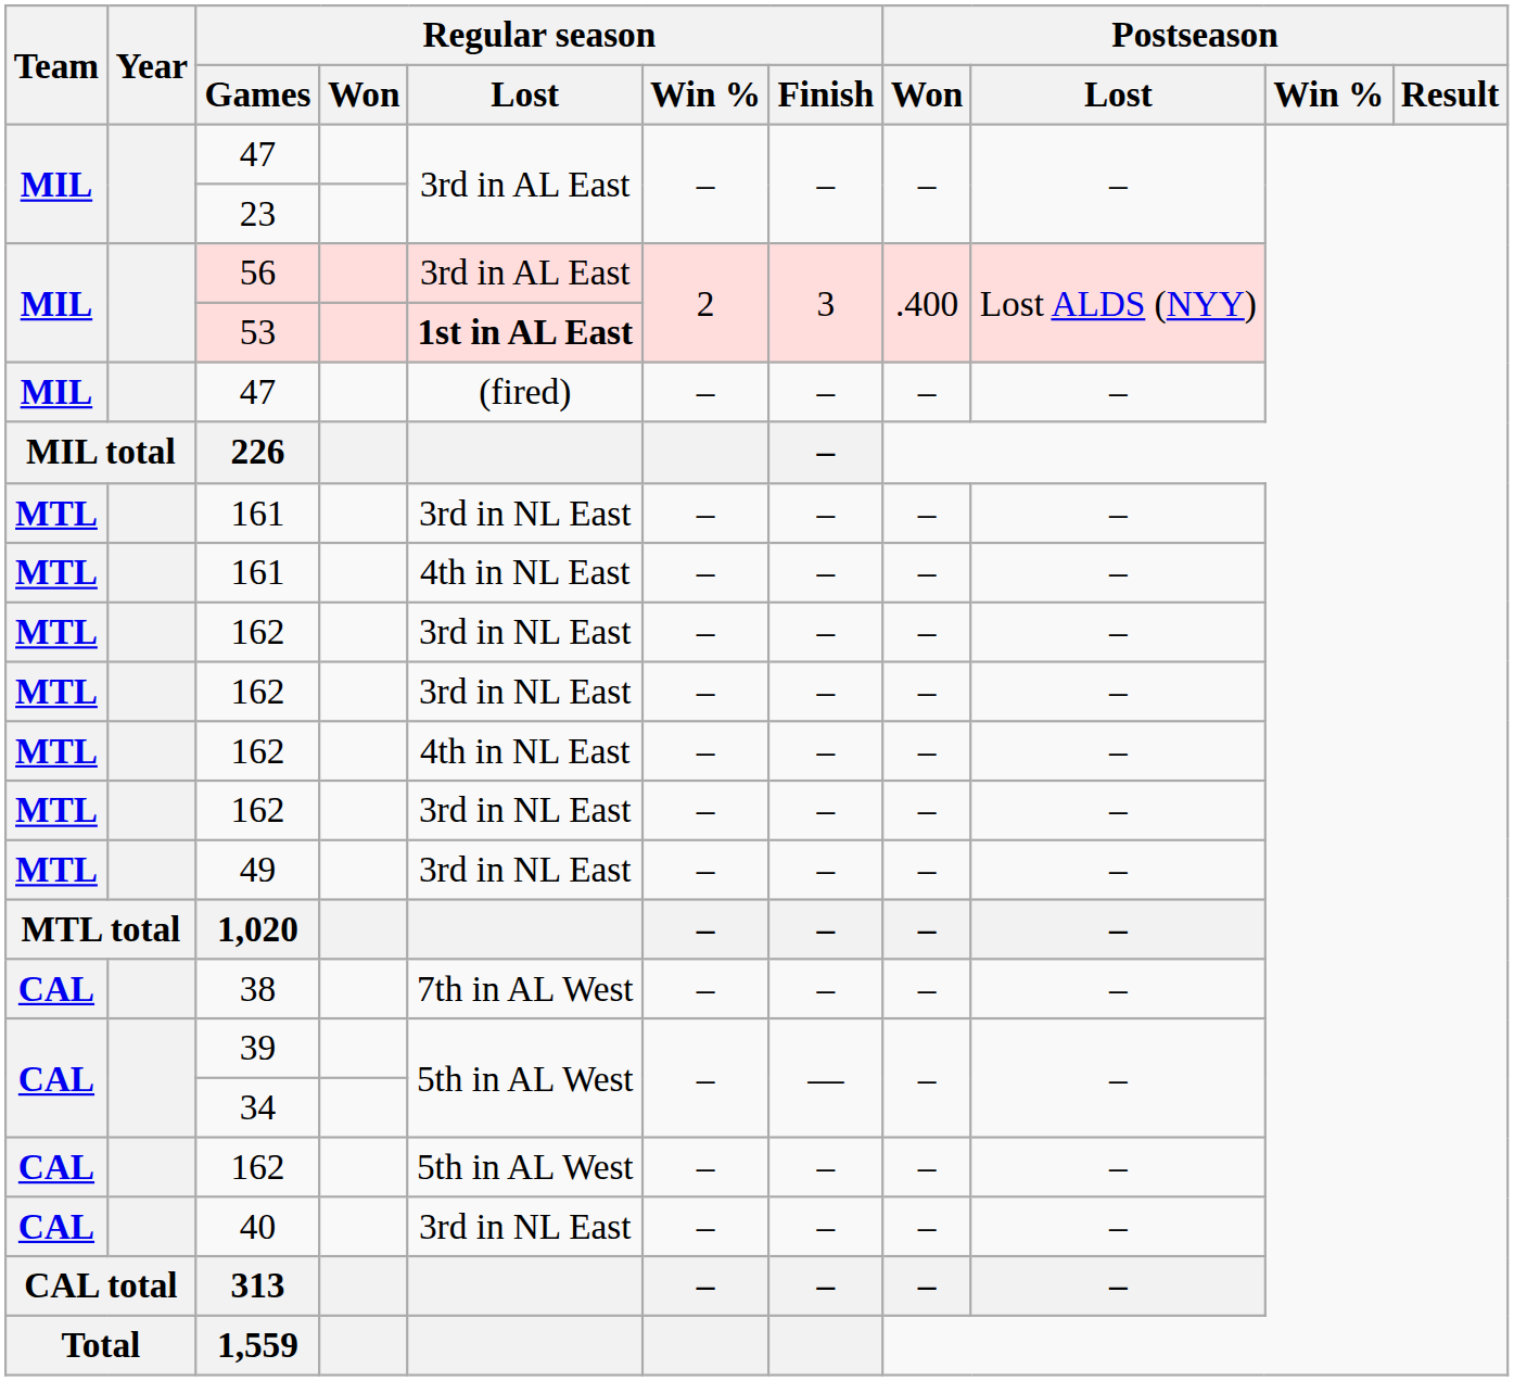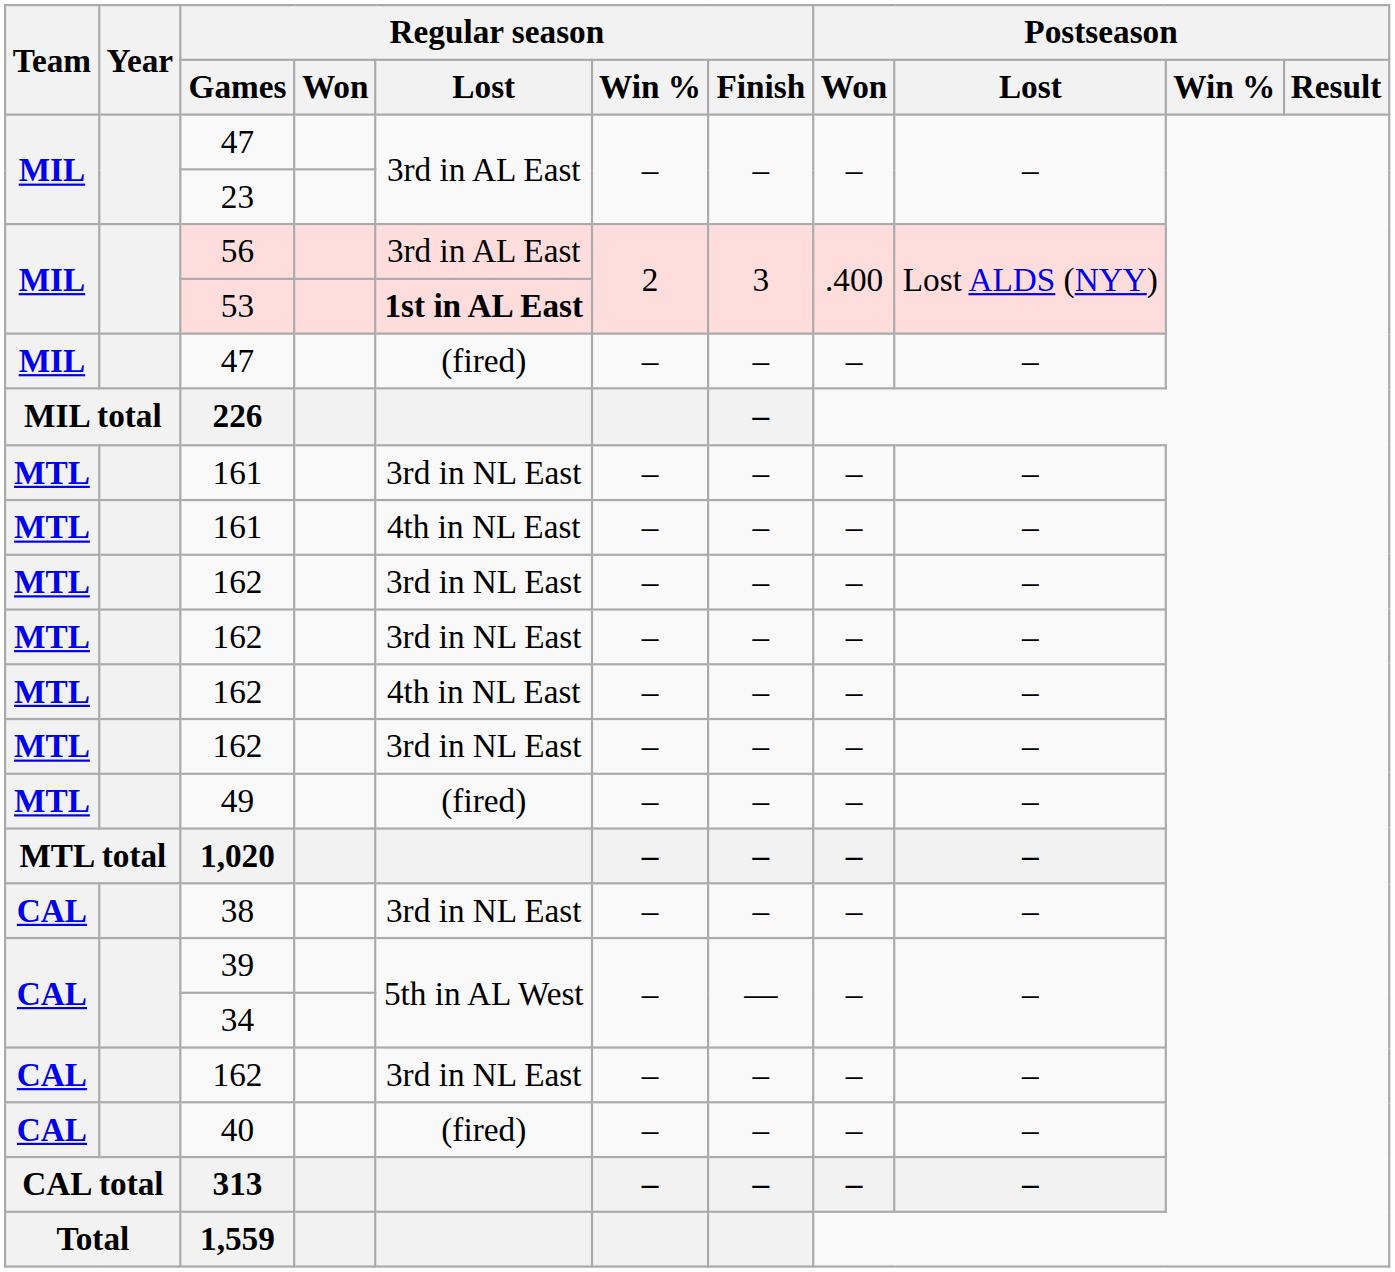49 | Regular season / Lost: 3rd in NL East -> (fired)
38 | Regular season / Lost: 7th in AL West -> 3rd in NL East
CAL / 162 | Regular season / Lost: 5th in AL West -> 3rd in NL East
40 | Regular season / Lost: 3rd in NL East -> (fired)
